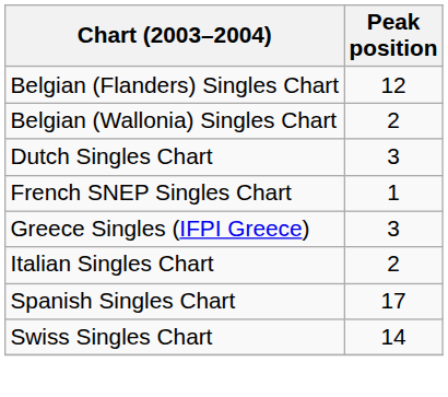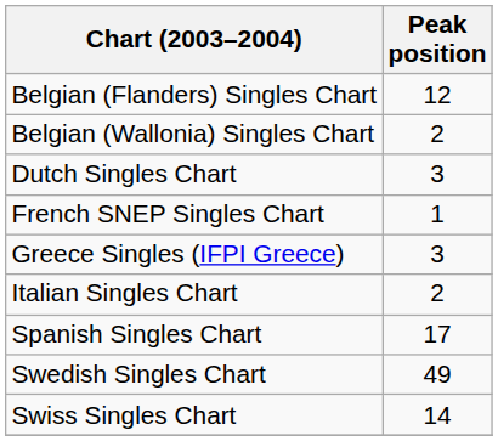+ row: Swedish Singles Chart | 49
